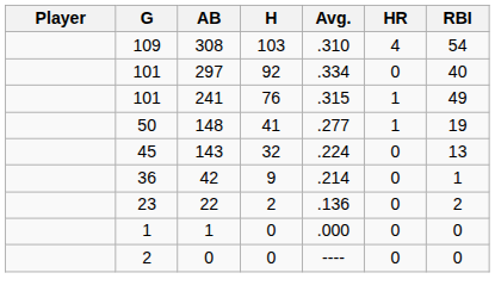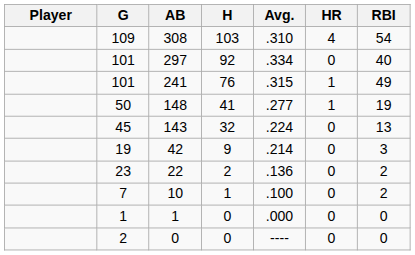42 | G: 36 -> 19
42 | RBI: 1 -> 3
+ row: 7 | 10 | 1 | .100 | 0 | 2
